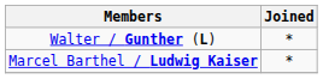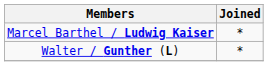rows swapped: Walter / Gunther (L) <-> Marcel Barthel / Ludwig Kaiser
